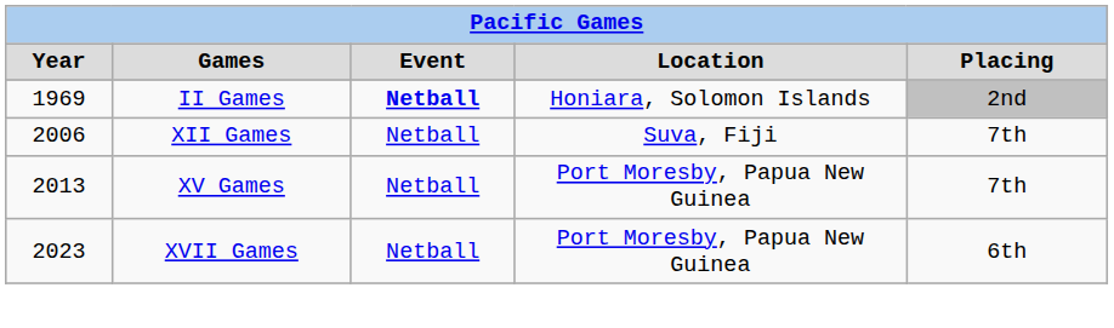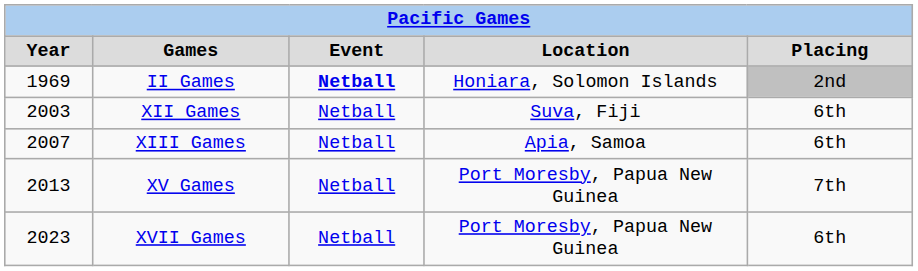XII Games | Year: 2006 -> 2003
XII Games | Placing: 7th -> 6th
+ row: 2007 | XIII Games | Netball | Apia, Samoa | 6th
